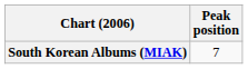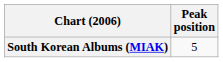South Korean Albums (MIAK) | Peak position: 7 -> 5
